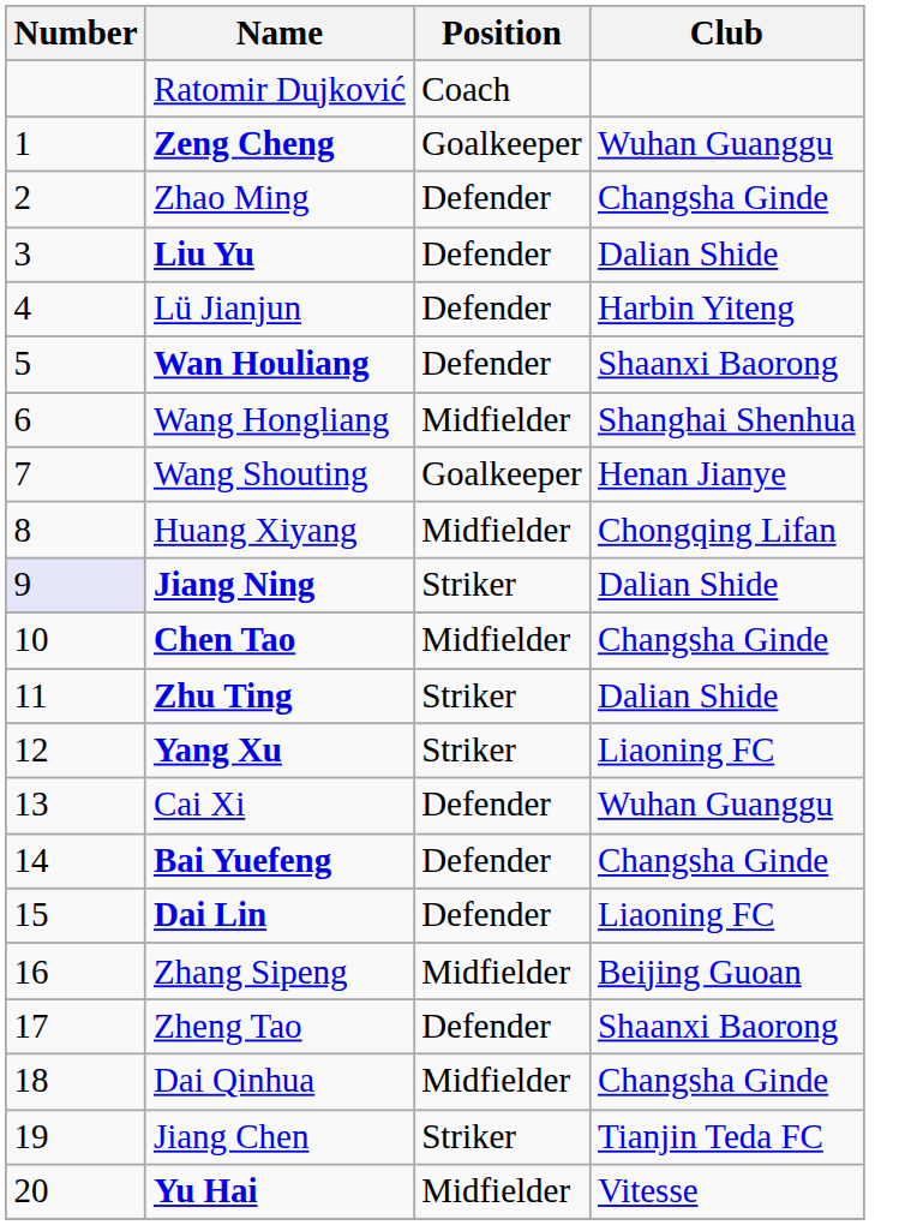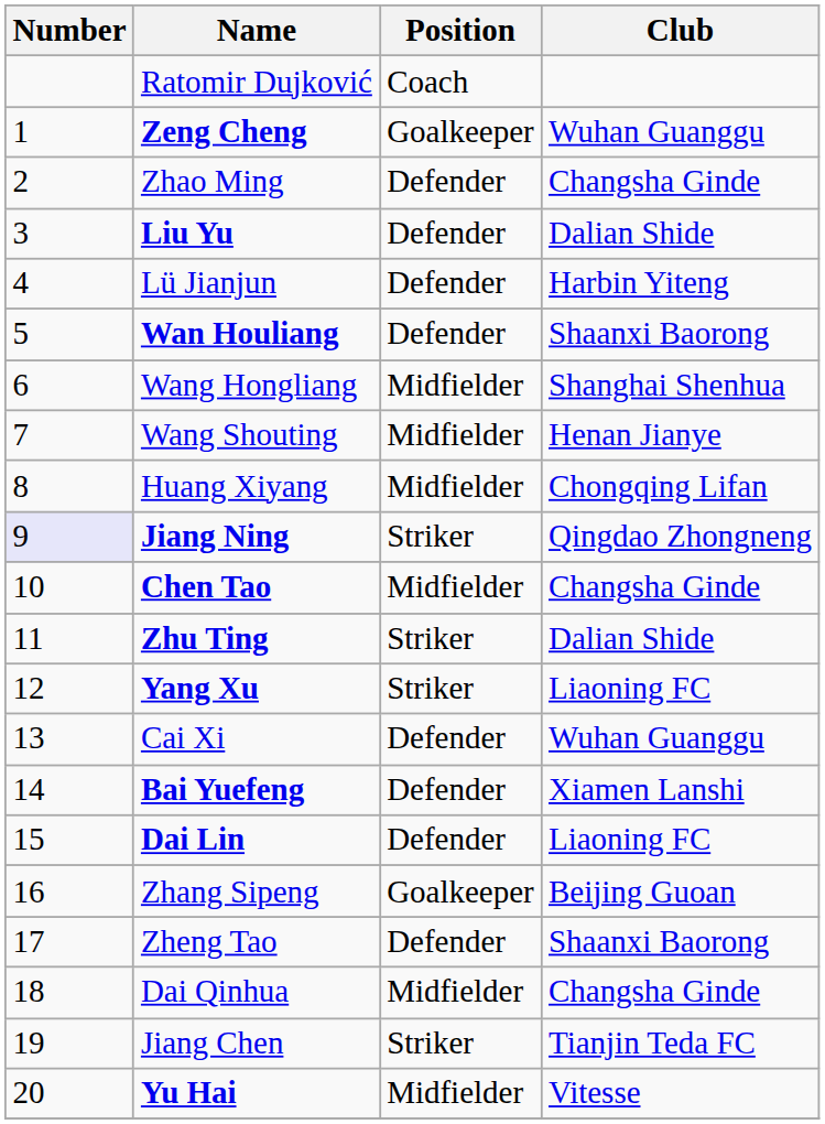Wang Shouting | Position: Goalkeeper -> Midfielder
Jiang Ning | Club: Dalian Shide -> Qingdao Zhongneng
Bai Yuefeng | Club: Changsha Ginde -> Xiamen Lanshi
Zhang Sipeng | Position: Midfielder -> Goalkeeper
